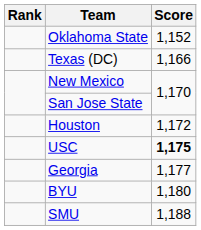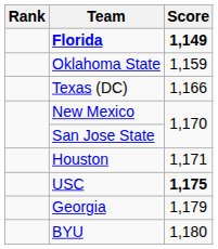+ row: Florida | 1,149
Oklahoma State | Score: 1,152 -> 1,159
Houston | Score: 1,172 -> 1,171
Georgia | Score: 1,177 -> 1,179
- row: SMU | 1,188
